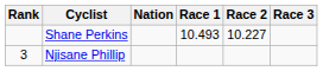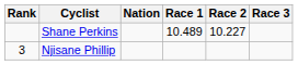Shane Perkins | Race 1: 10.493 -> 10.489
